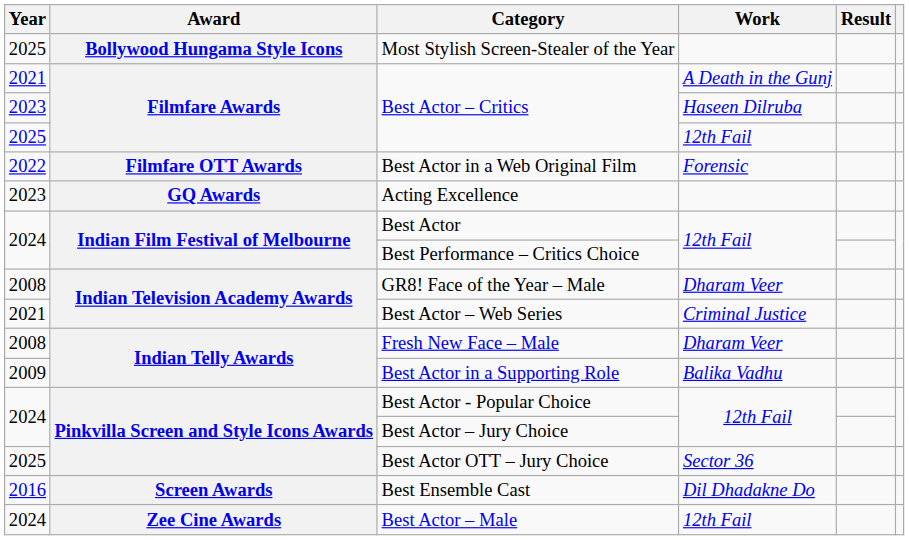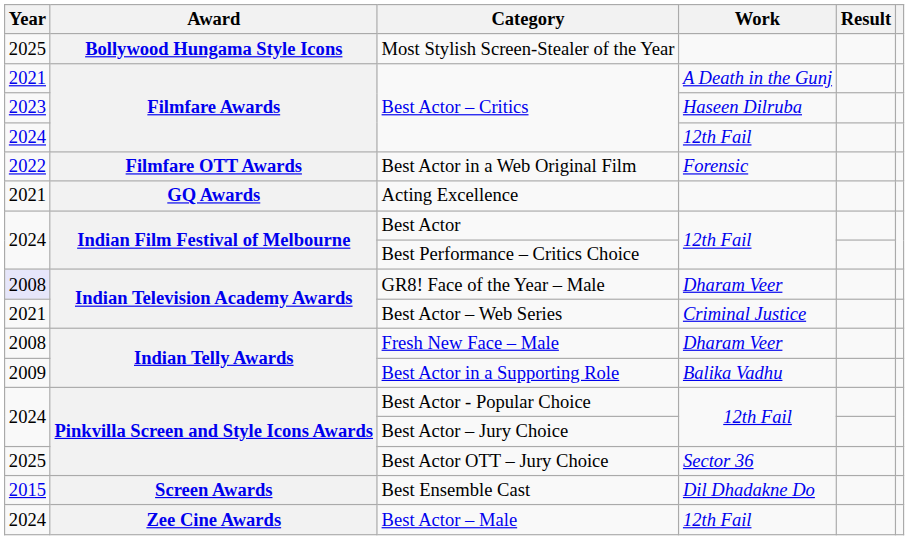Best Actor – Critics / 12th Fail | Year: 2025 -> 2024
Acting Excellence | Year: 2023 -> 2021
GR8! Face of the Year – Male | Year: no background -> lavender background
Best Ensemble Cast | Year: 2016 -> 2015
